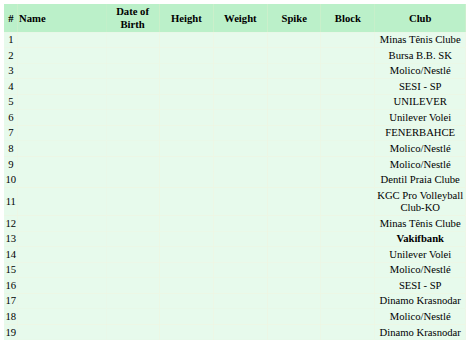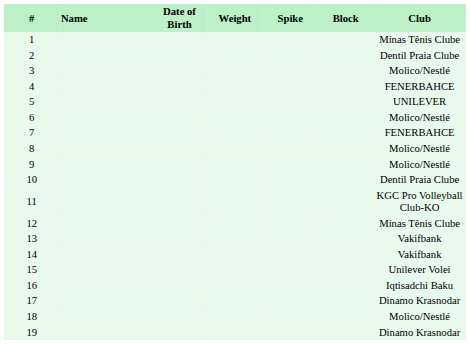- column: Height
2 | Club: Bursa B.B. SK -> Dentil Praia Clube
4 | Club: SESI - SP -> FENERBAHCE
6 | Club: Unilever Volei -> Molico/Nestlé
13 | Club: bold -> normal
14 | Club: Unilever Volei -> Vakifbank
15 | Club: Molico/Nestlé -> Unilever Volei
16 | Club: SESI - SP -> Iqtisadchi Baku
